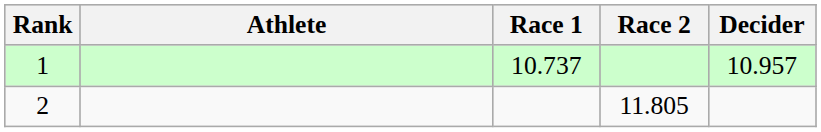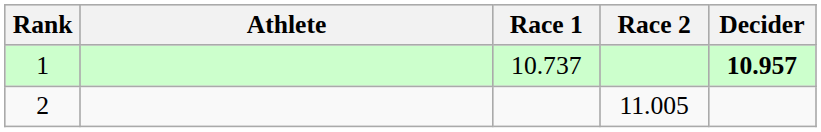1 | Decider: normal -> bold
2 | Race 2: 11.805 -> 11.005
